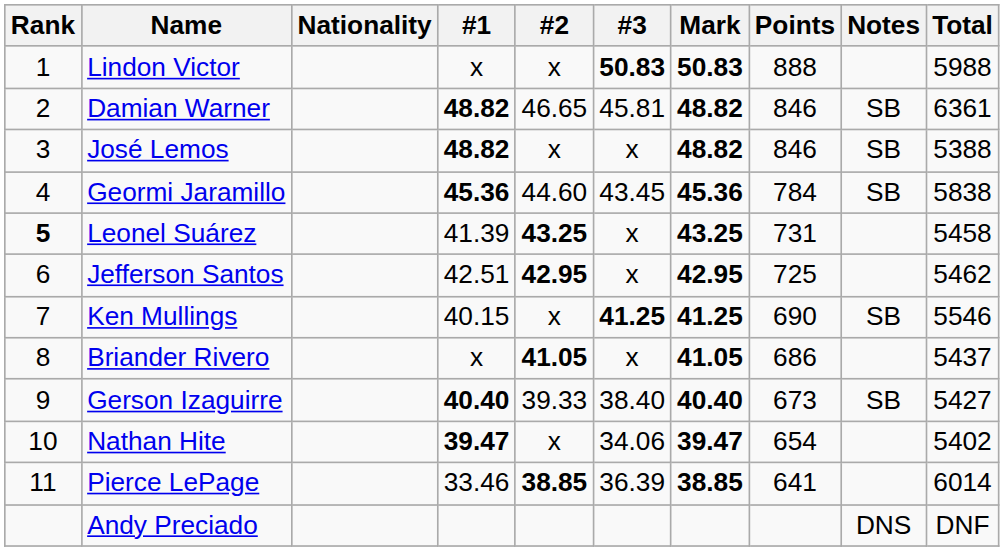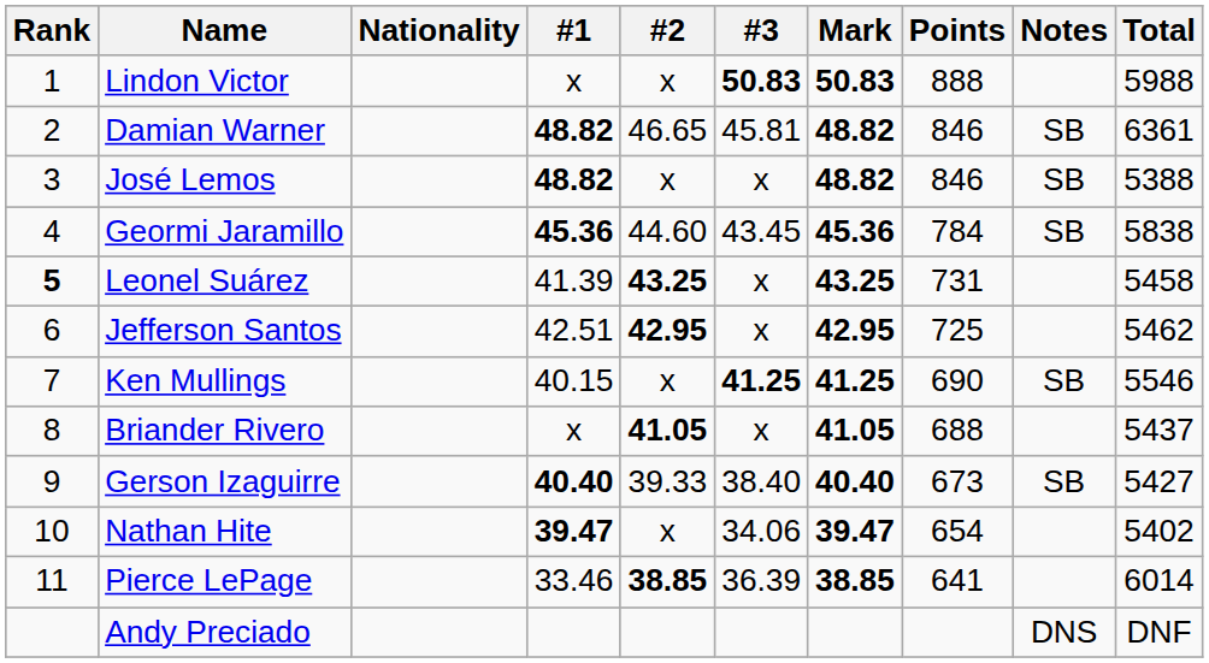Briander Rivero | Points: 686 -> 688
